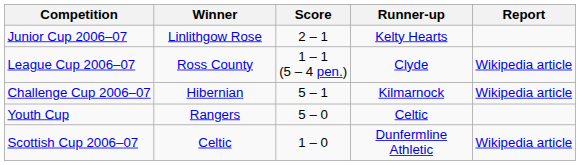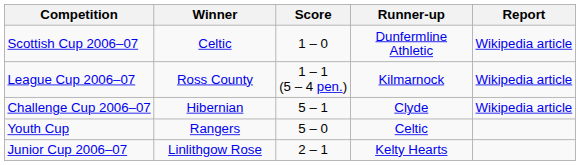rows swapped: Scottish Cup 2006–07 <-> Junior Cup 2006–07
League Cup 2006–07 | Runner-up: Clyde -> Kilmarnock
Challenge Cup 2006–07 | Runner-up: Kilmarnock -> Clyde
